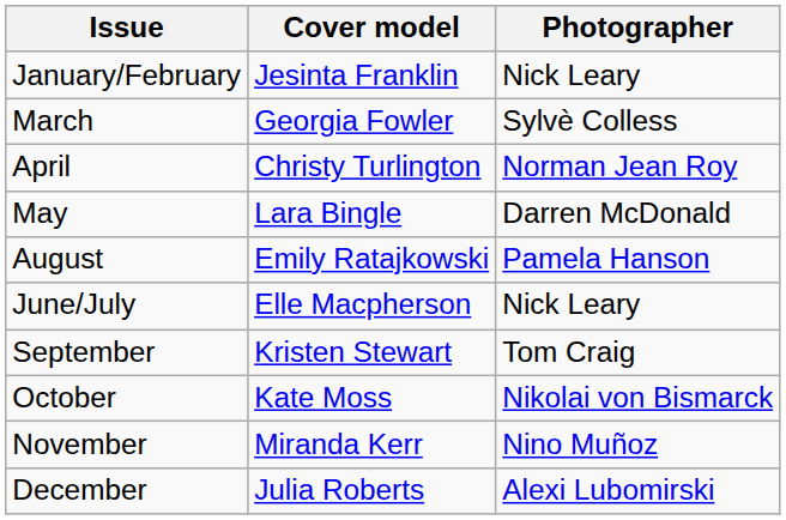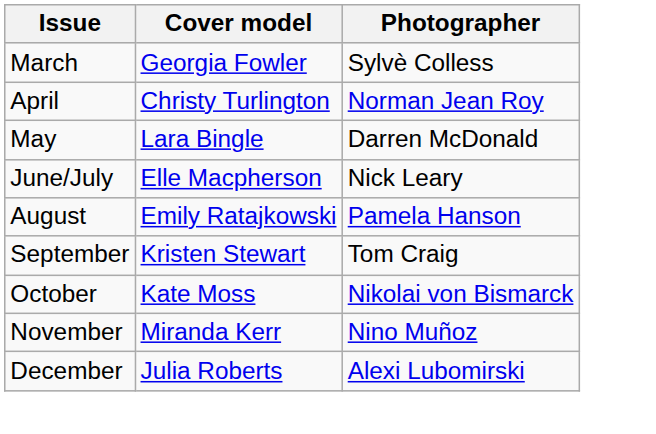- row: January/February | Jesinta Franklin | Nick Leary
rows swapped: June/July <-> August
